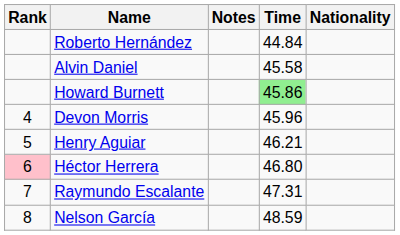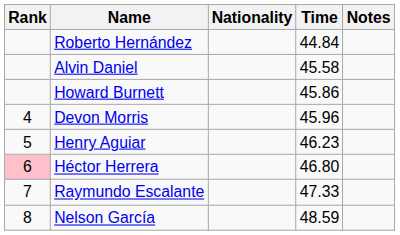columns swapped: Nationality <-> Notes
Howard Burnett | Time: lightgreen background -> no background
Henry Aguiar | Time: 46.21 -> 46.23
Raymundo Escalante | Time: 47.31 -> 47.33
